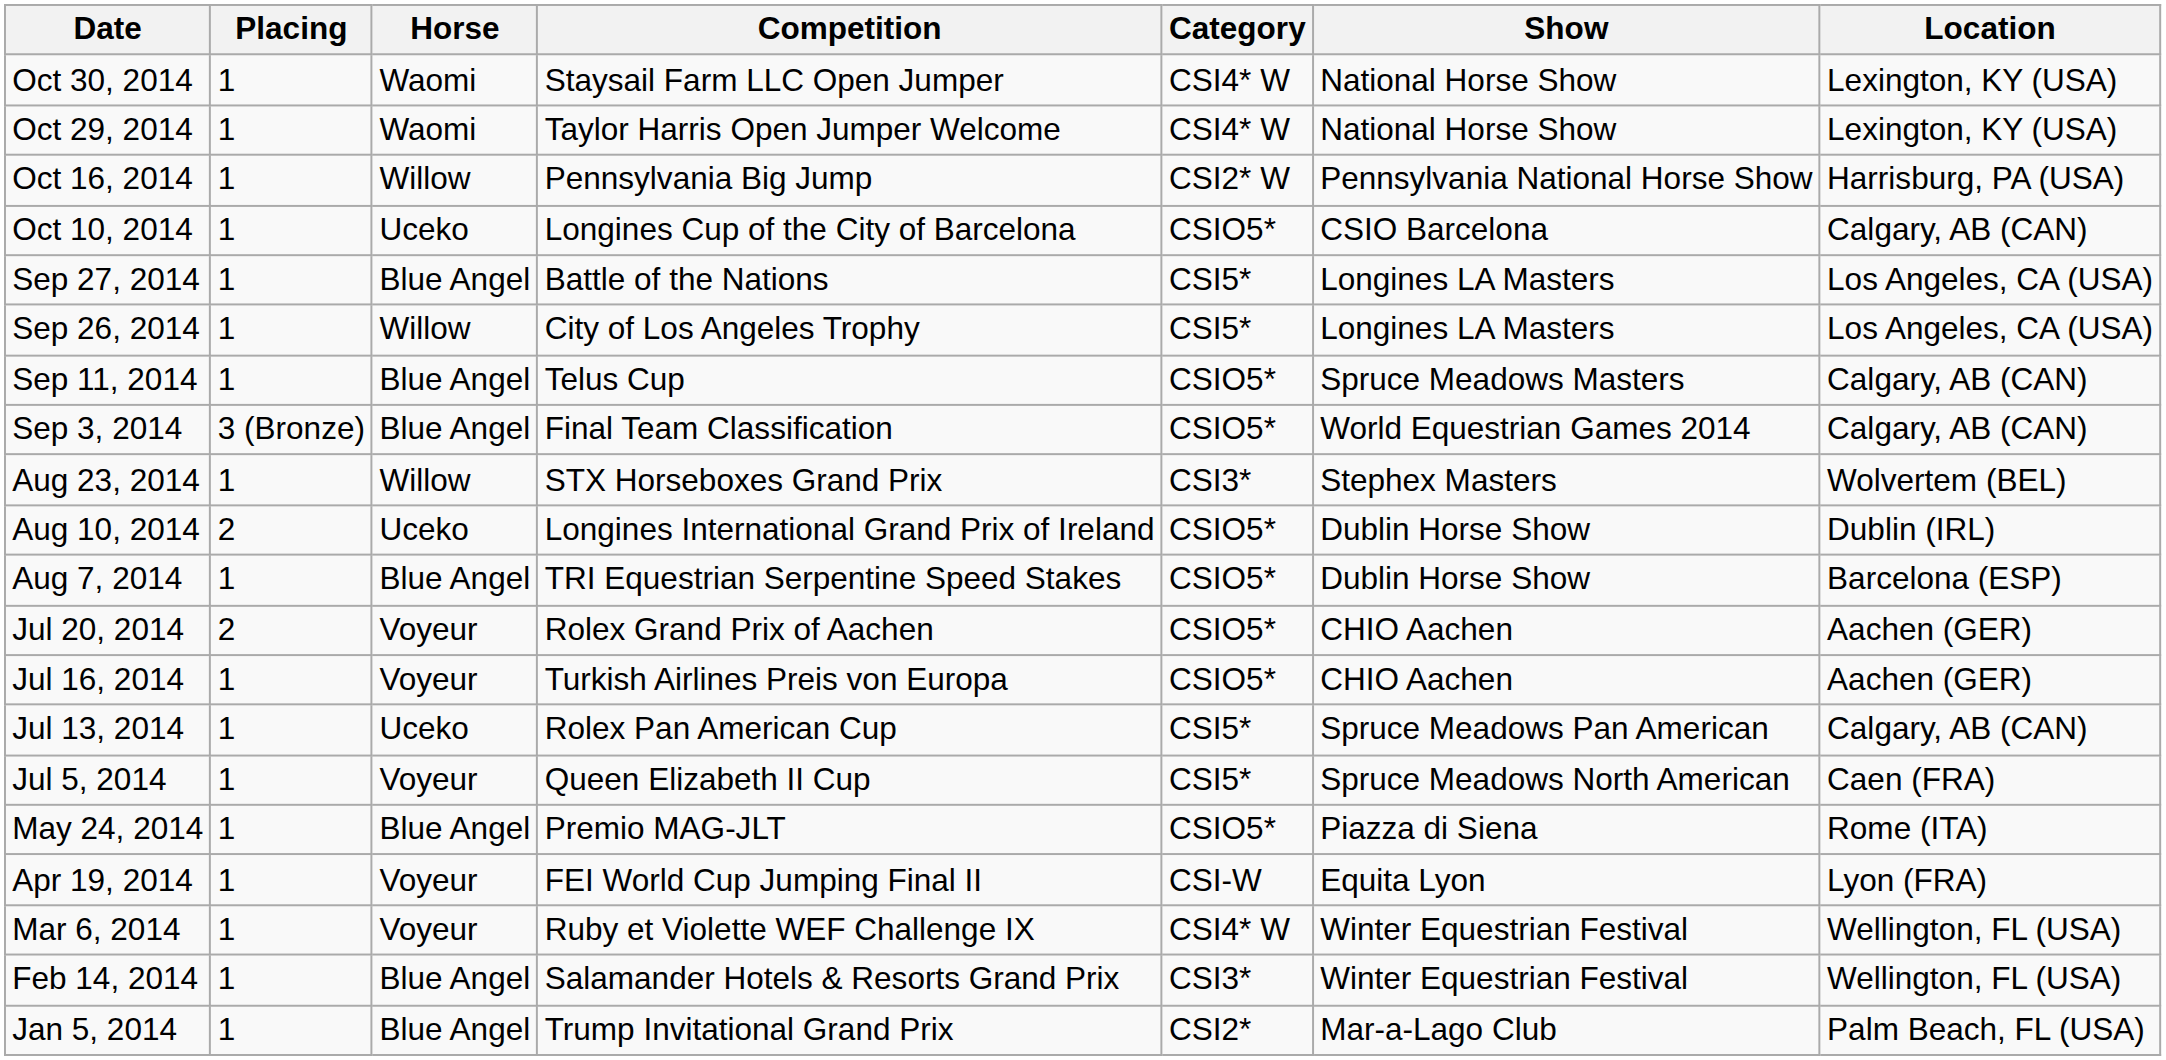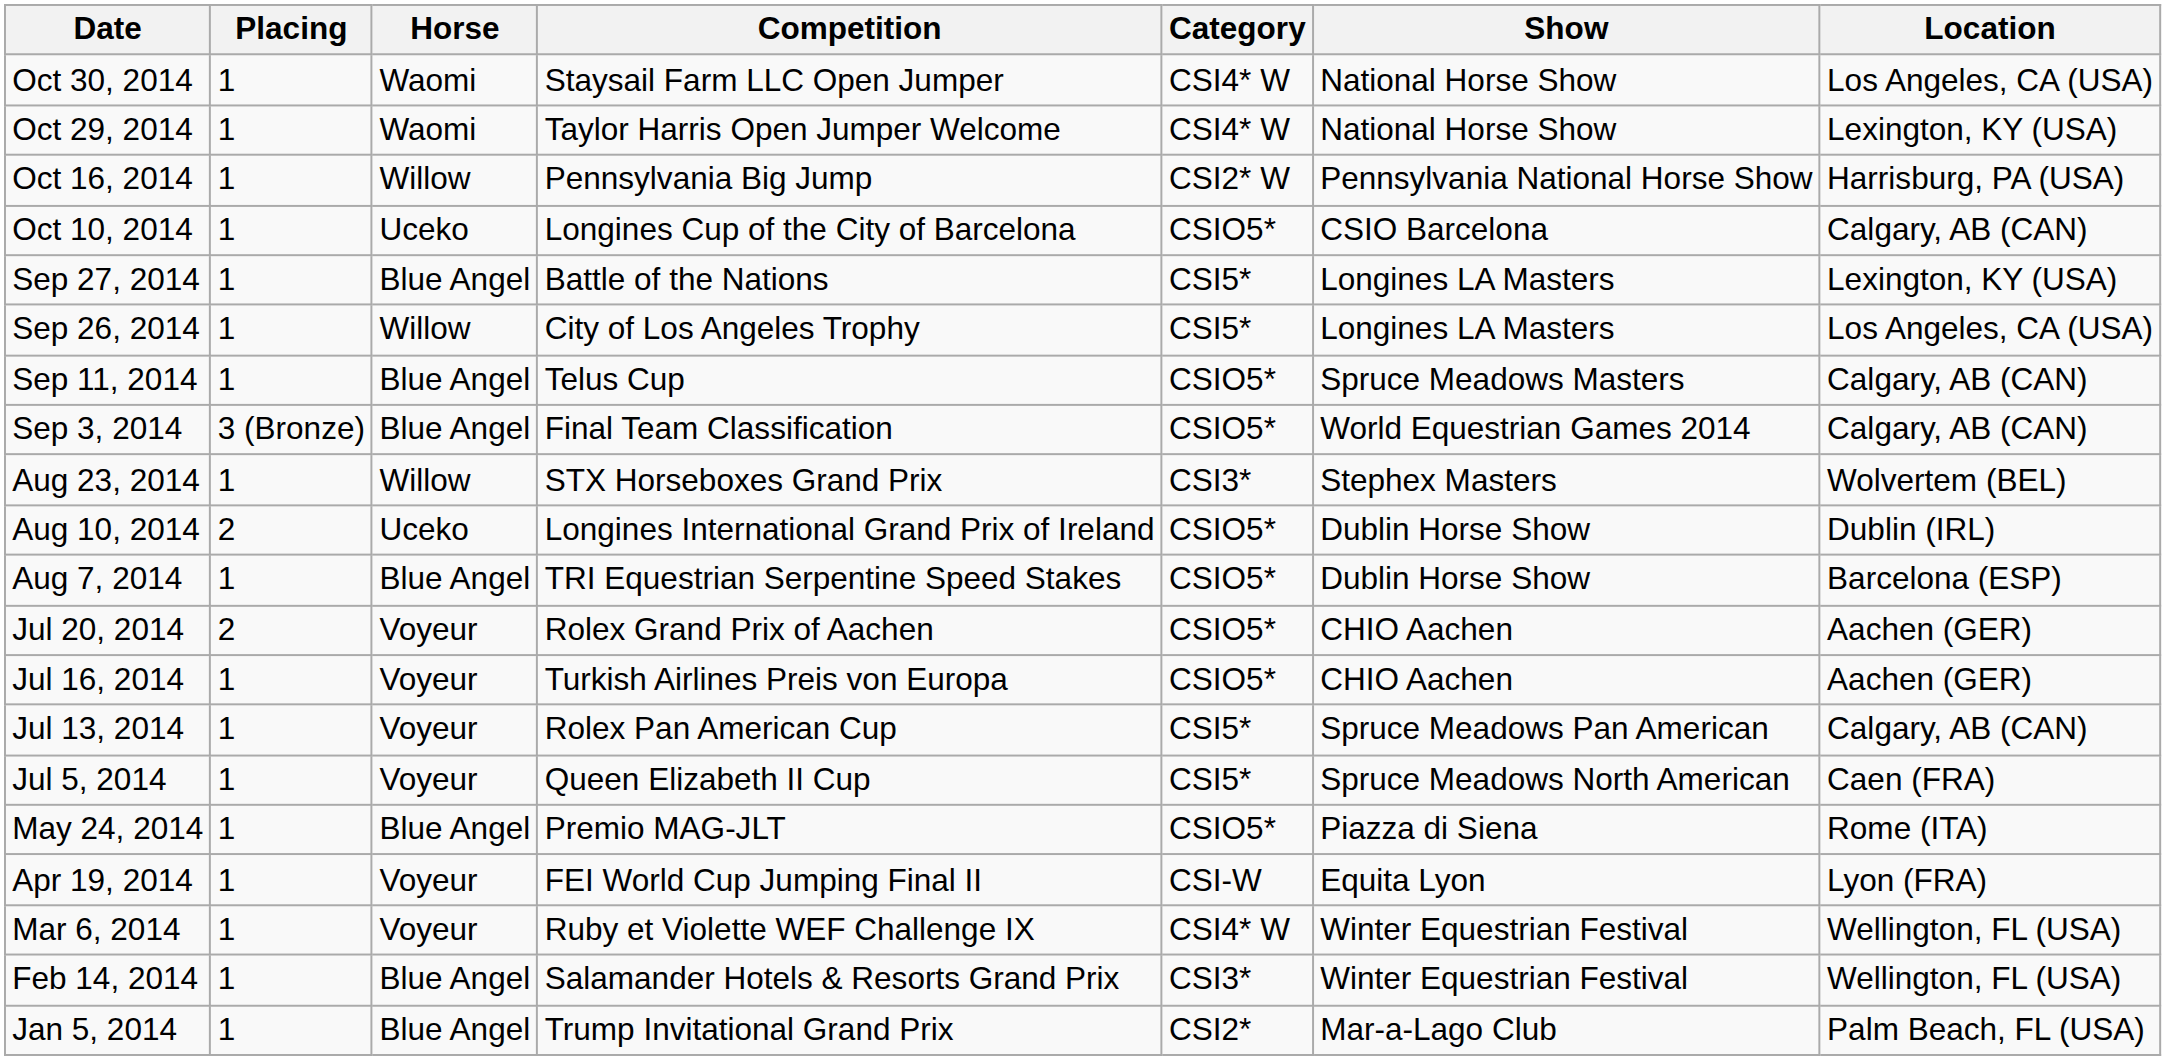Oct 30, 2014 | Location: Lexington, KY (USA) -> Los Angeles, CA (USA)
Sep 27, 2014 | Location: Los Angeles, CA (USA) -> Lexington, KY (USA)
Jul 13, 2014 | Horse: Uceko -> Voyeur
